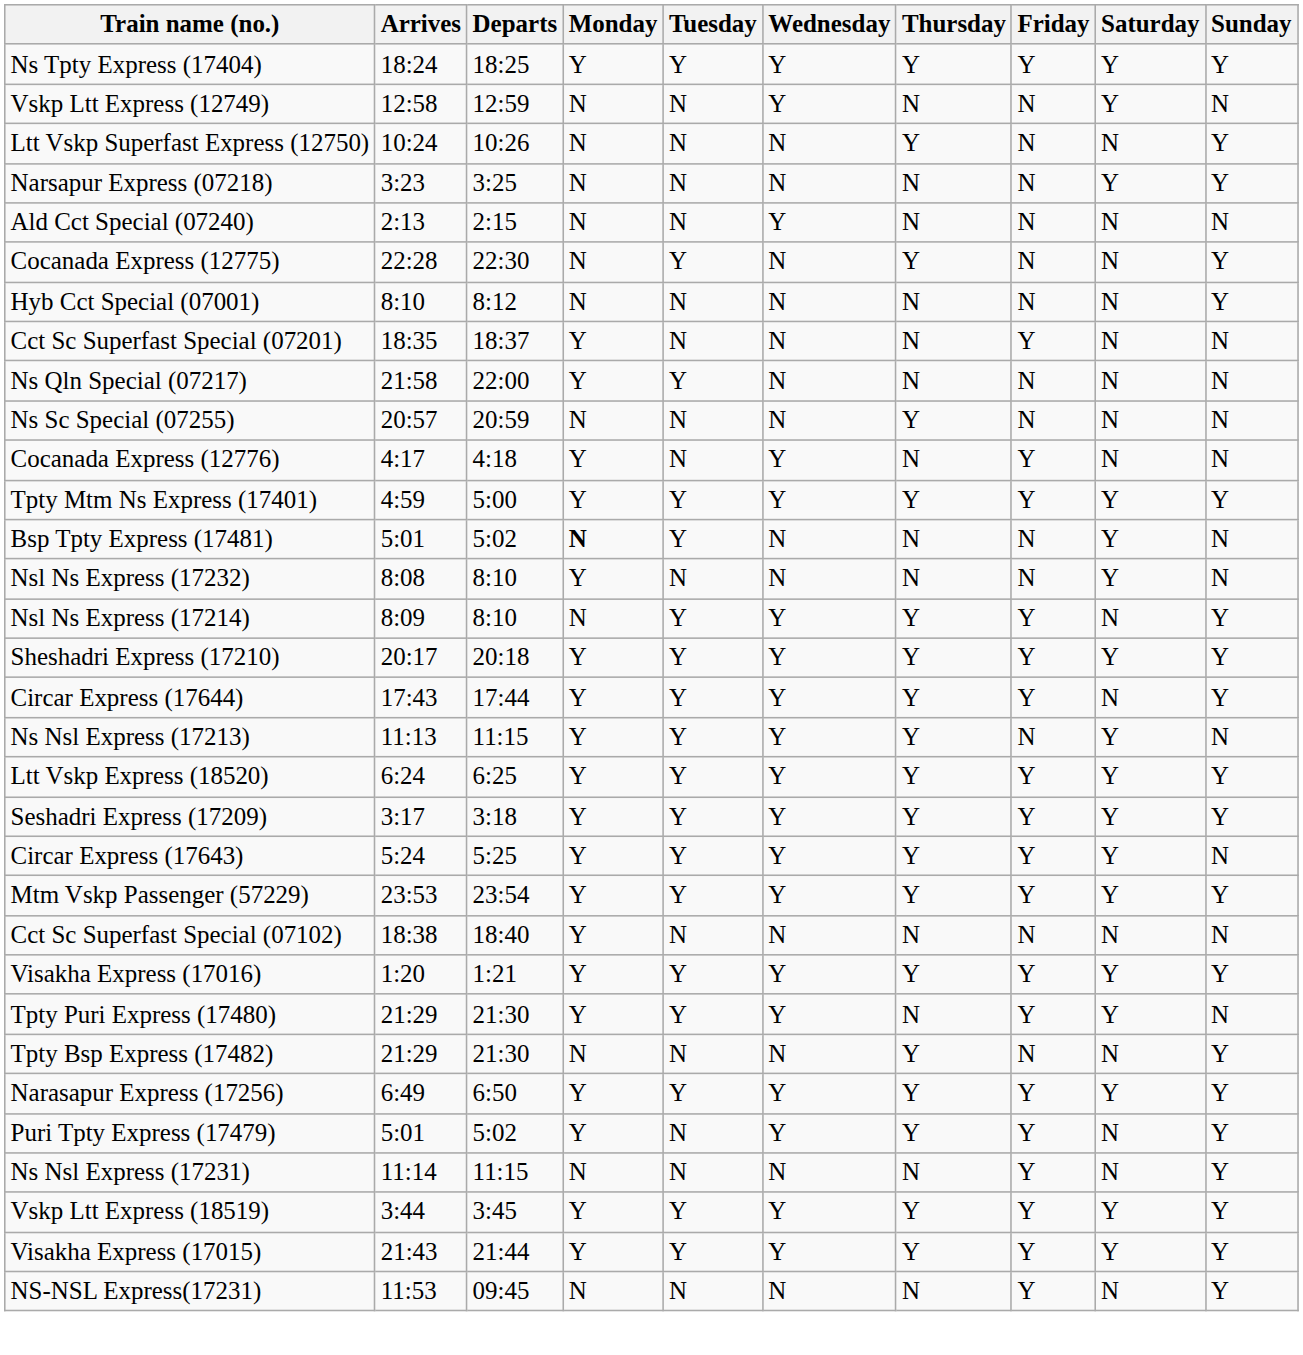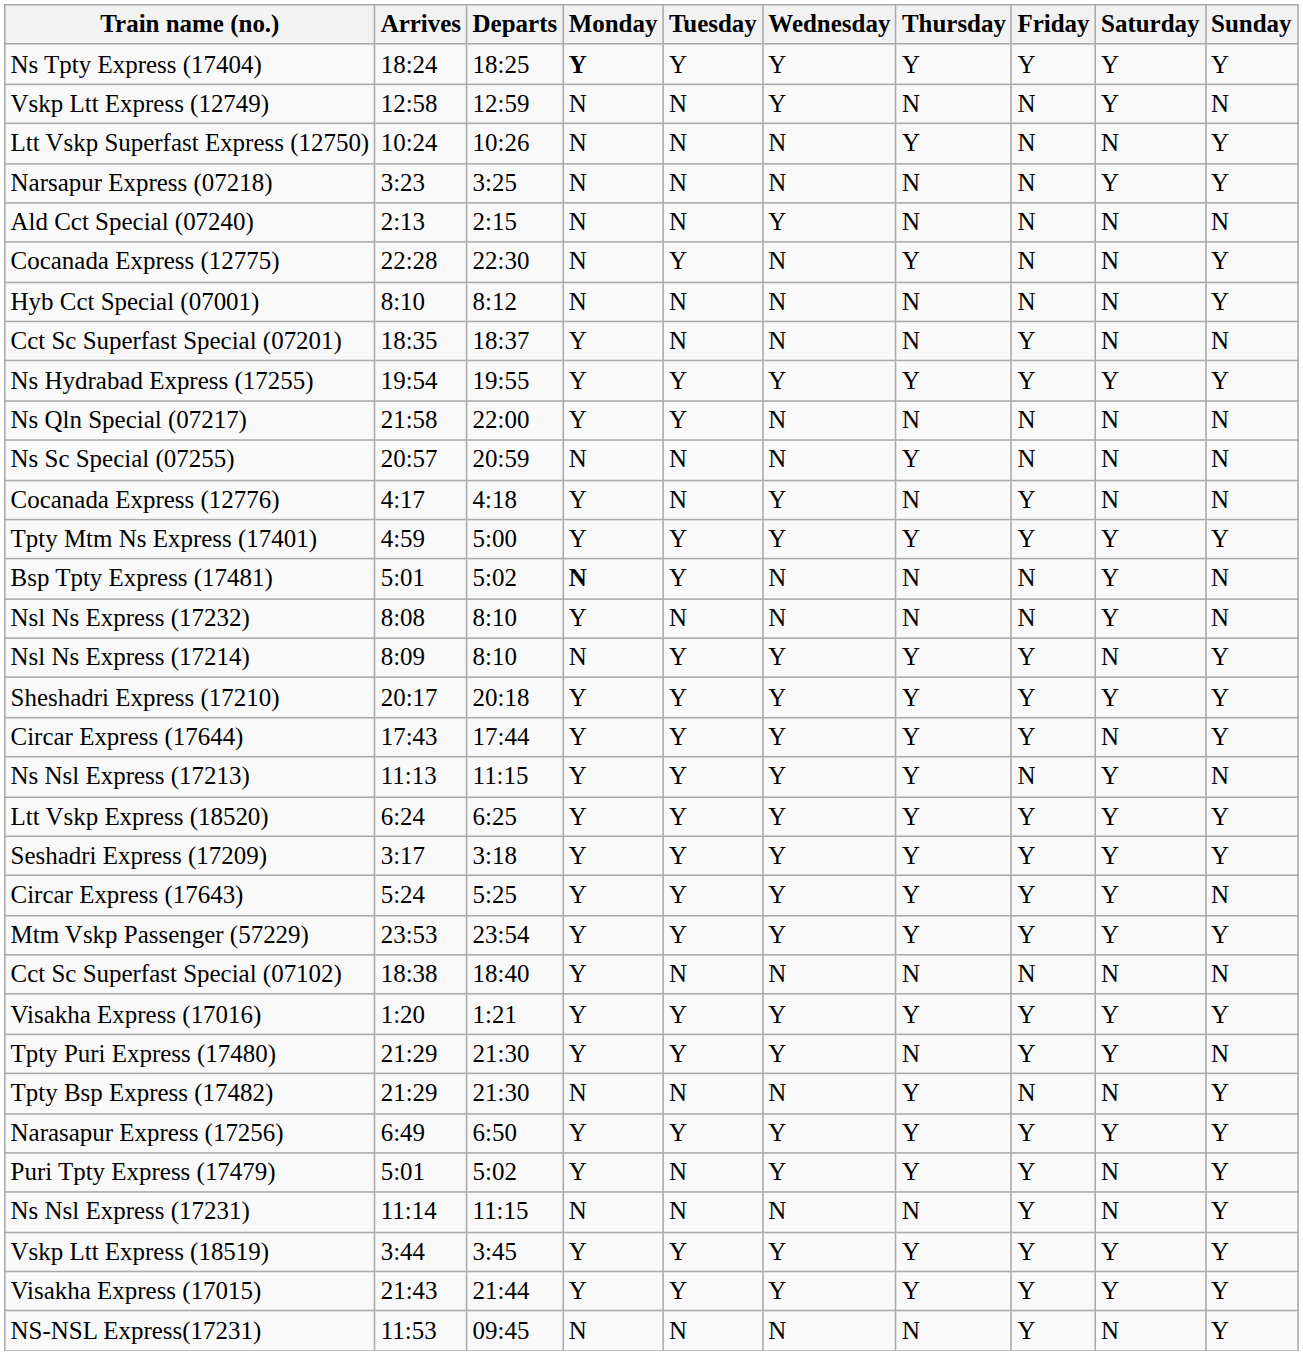Ns Tpty Express (17404) | Monday: normal -> bold
+ row: Ns Hydrabad Express (17255) | 19:54 | 19:55 | Y | Y | Y | Y | Y | Y | Y
